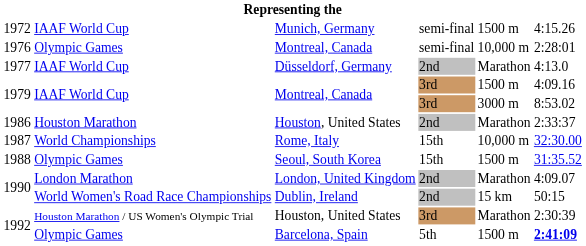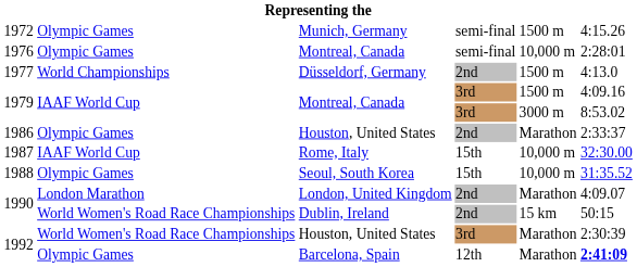1972 | column 2: IAAF World Cup -> Olympic Games
1977 | column 2: IAAF World Cup -> World Championships
1977 | column 5: Marathon -> 1500 m
1986 | column 2: Houston Marathon -> Olympic Games
1987 | column 2: World Championships -> IAAF World Cup
1988 | column 5: 1500 m -> 10,000 m
1992 / Houston, United States | column 2: Houston Marathon / US Women's Olympic Trial -> World Women's Road Race Championships
1992 / Barcelona, Spain | column 4: 5th -> 12th
1992 / Barcelona, Spain | column 5: 1500 m -> Marathon
